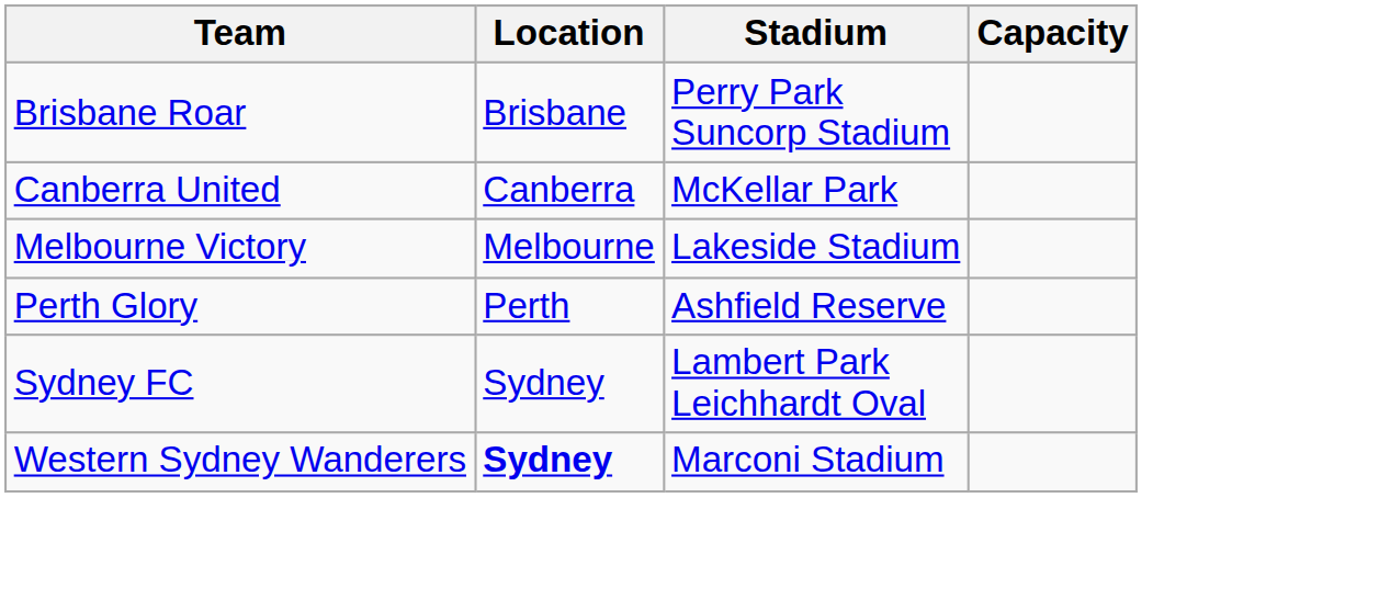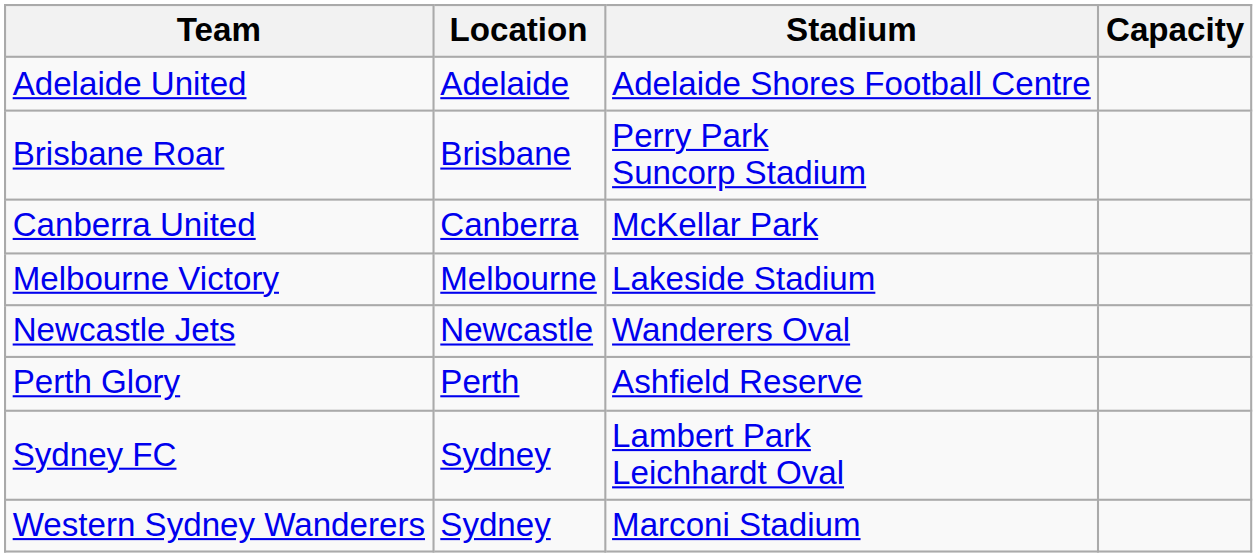+ row: Adelaide United | Adelaide | Adelaide Shores Football Centre
+ row: Newcastle Jets | Newcastle | Wanderers Oval
Western Sydney Wanderers | Location: bold -> normal
